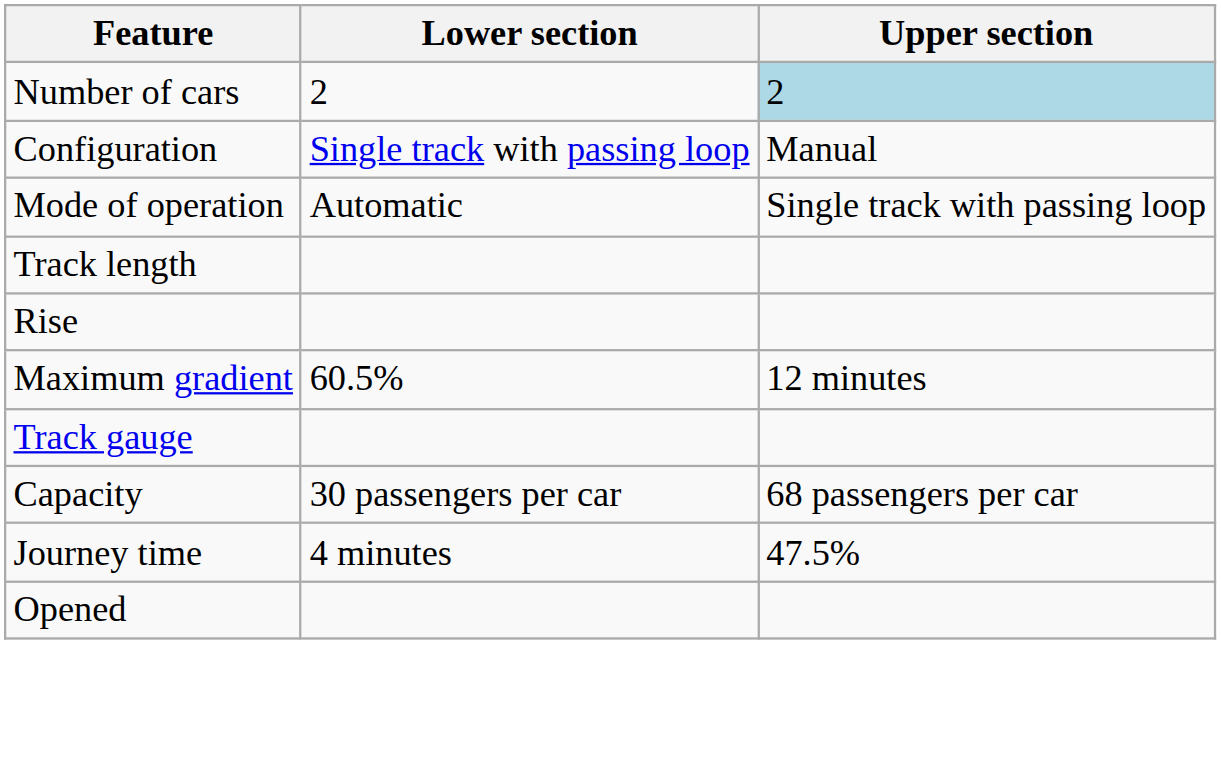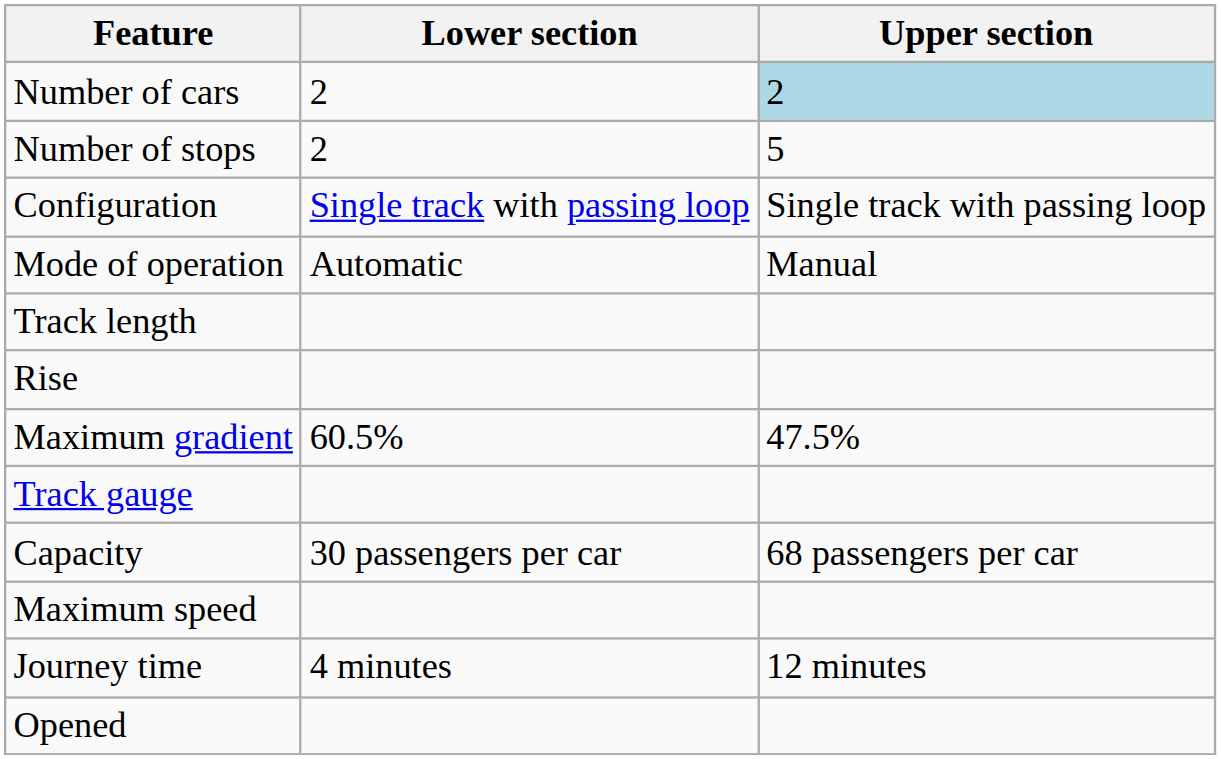+ row: Number of stops | 2 | 5
Configuration | Upper section: Manual -> Single track with passing loop
Mode of operation | Upper section: Single track with passing loop -> Manual
Maximum gradient | Upper section: 12 minutes -> 47.5%
+ row: Maximum speed
Journey time | Upper section: 47.5% -> 12 minutes
